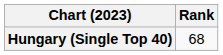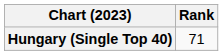Hungary (Single Top 40) | Rank: 68 -> 71
